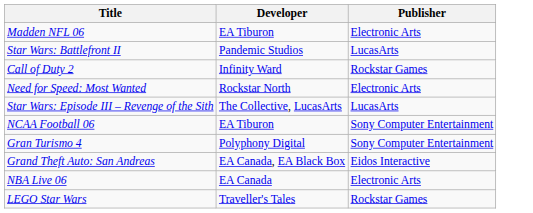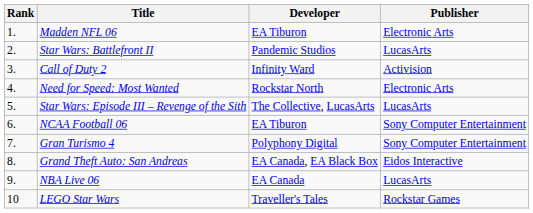+ column: Rank | 1. | 2. | 3. | 4. | 5. | 6. | 7. | 8. | 9. | 10
Call of Duty 2 | Publisher: Rockstar Games -> Activision
NBA Live 06 | Publisher: Electronic Arts -> LucasArts
